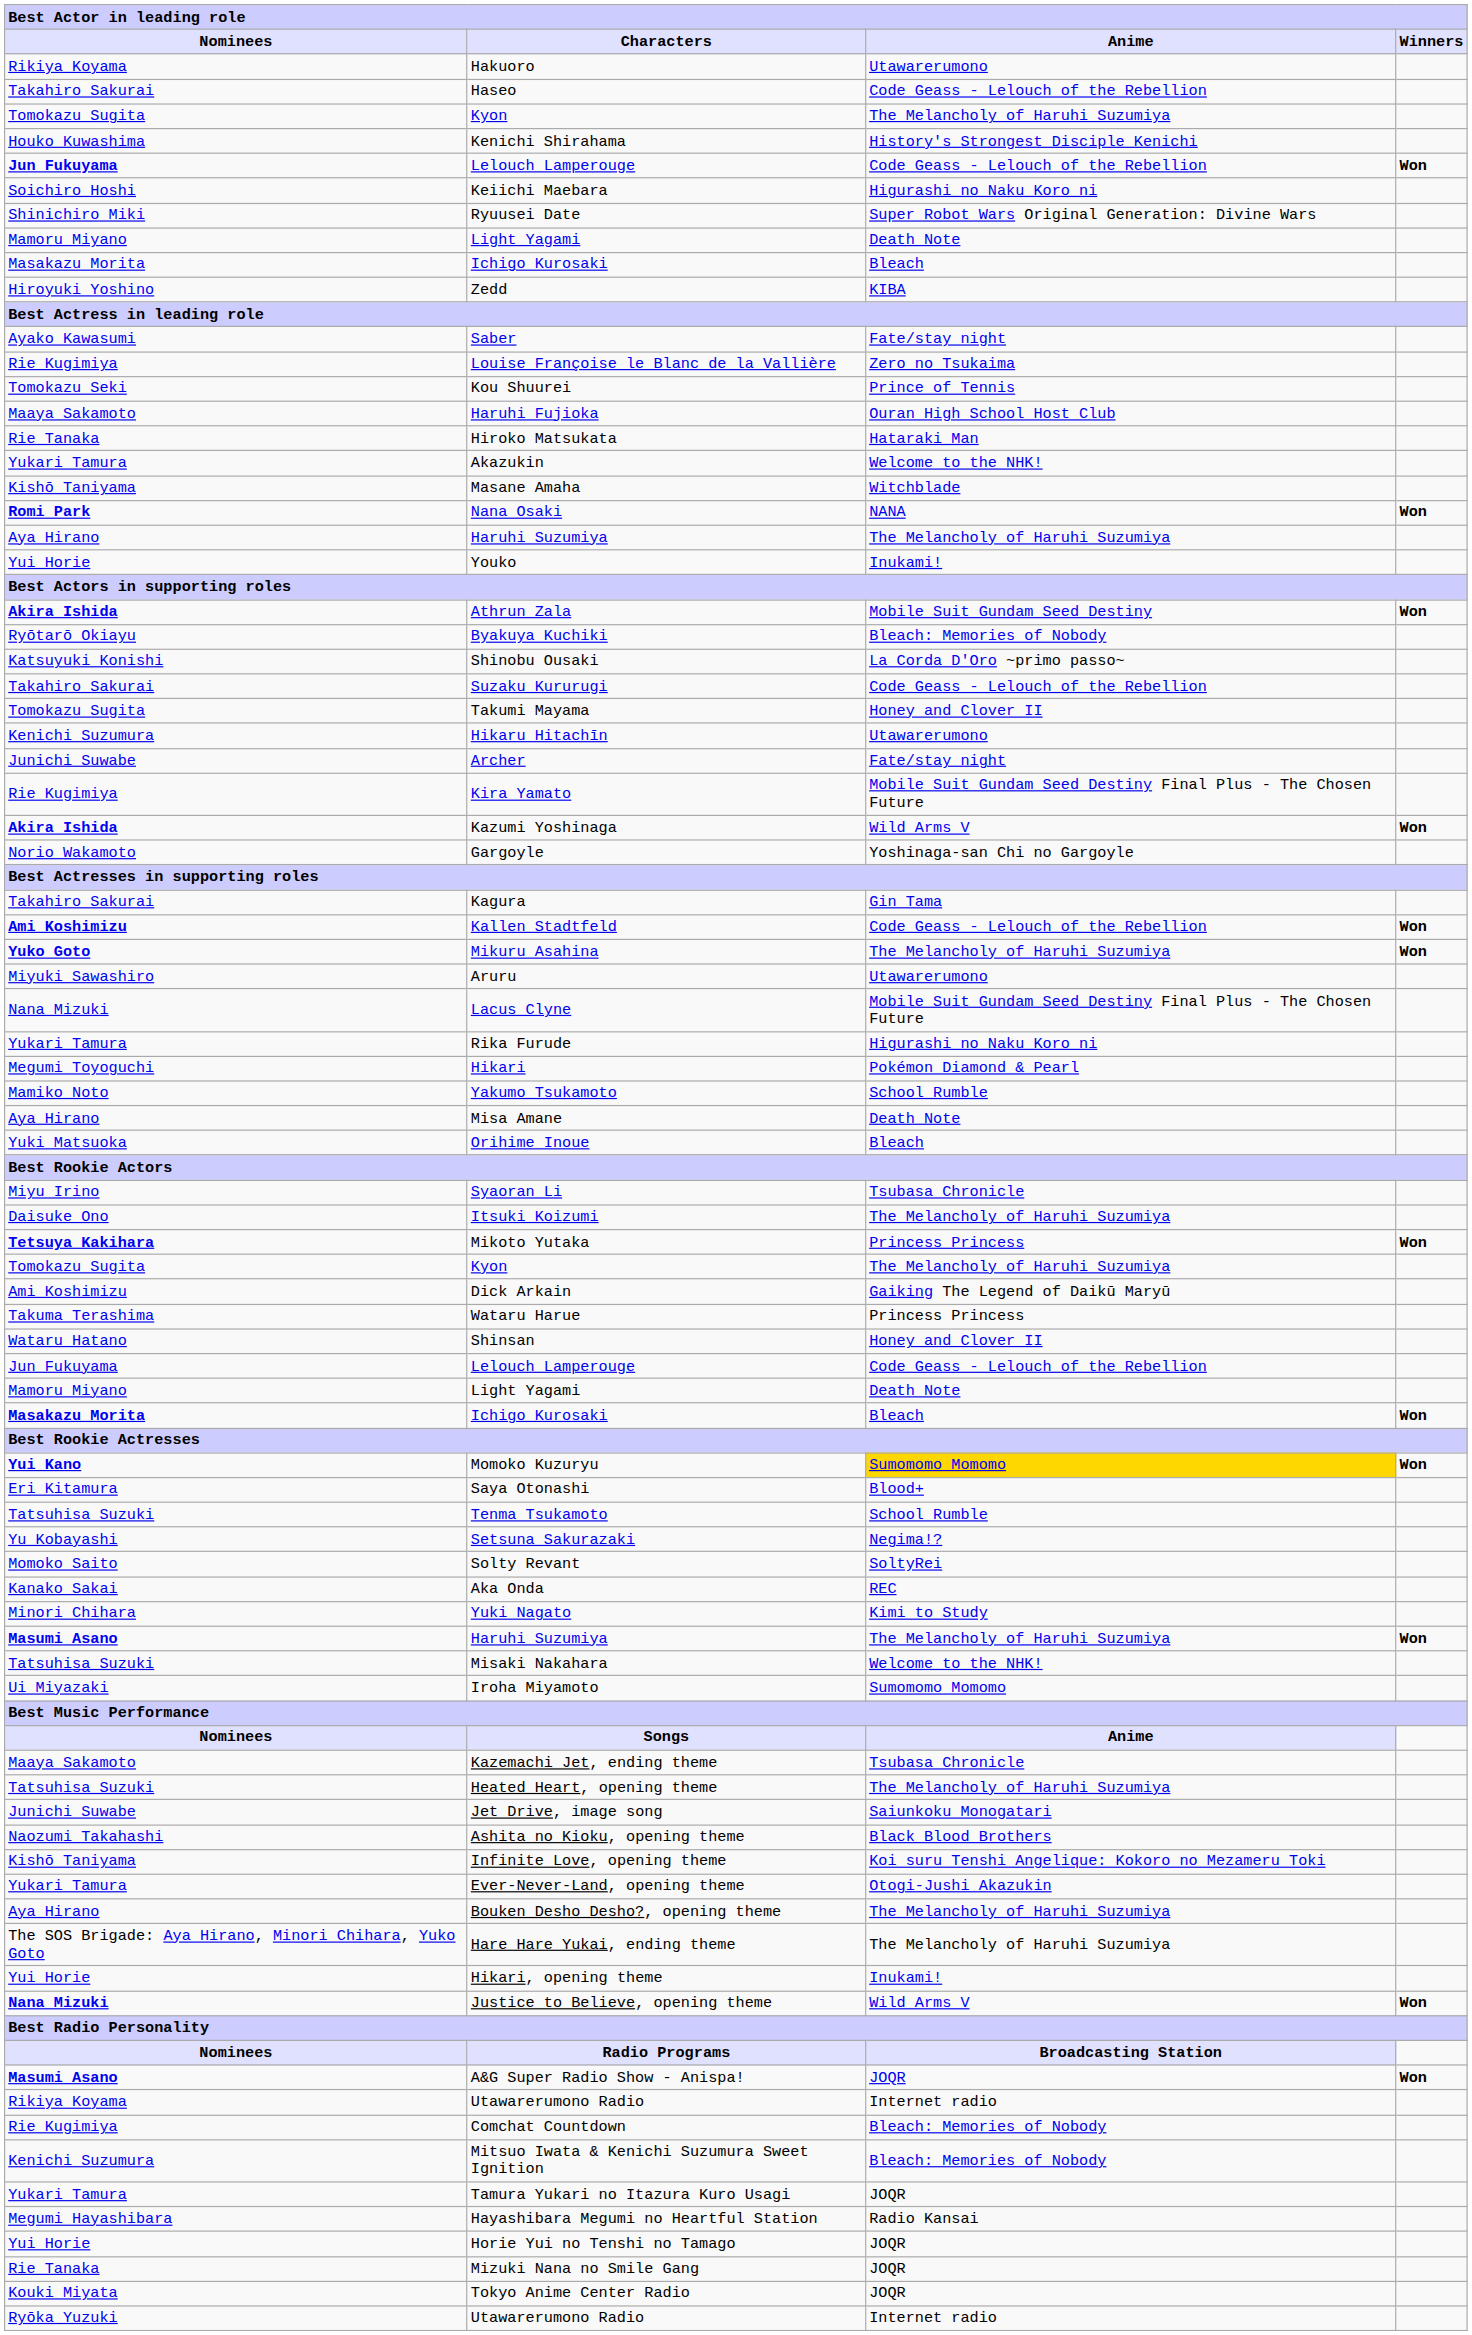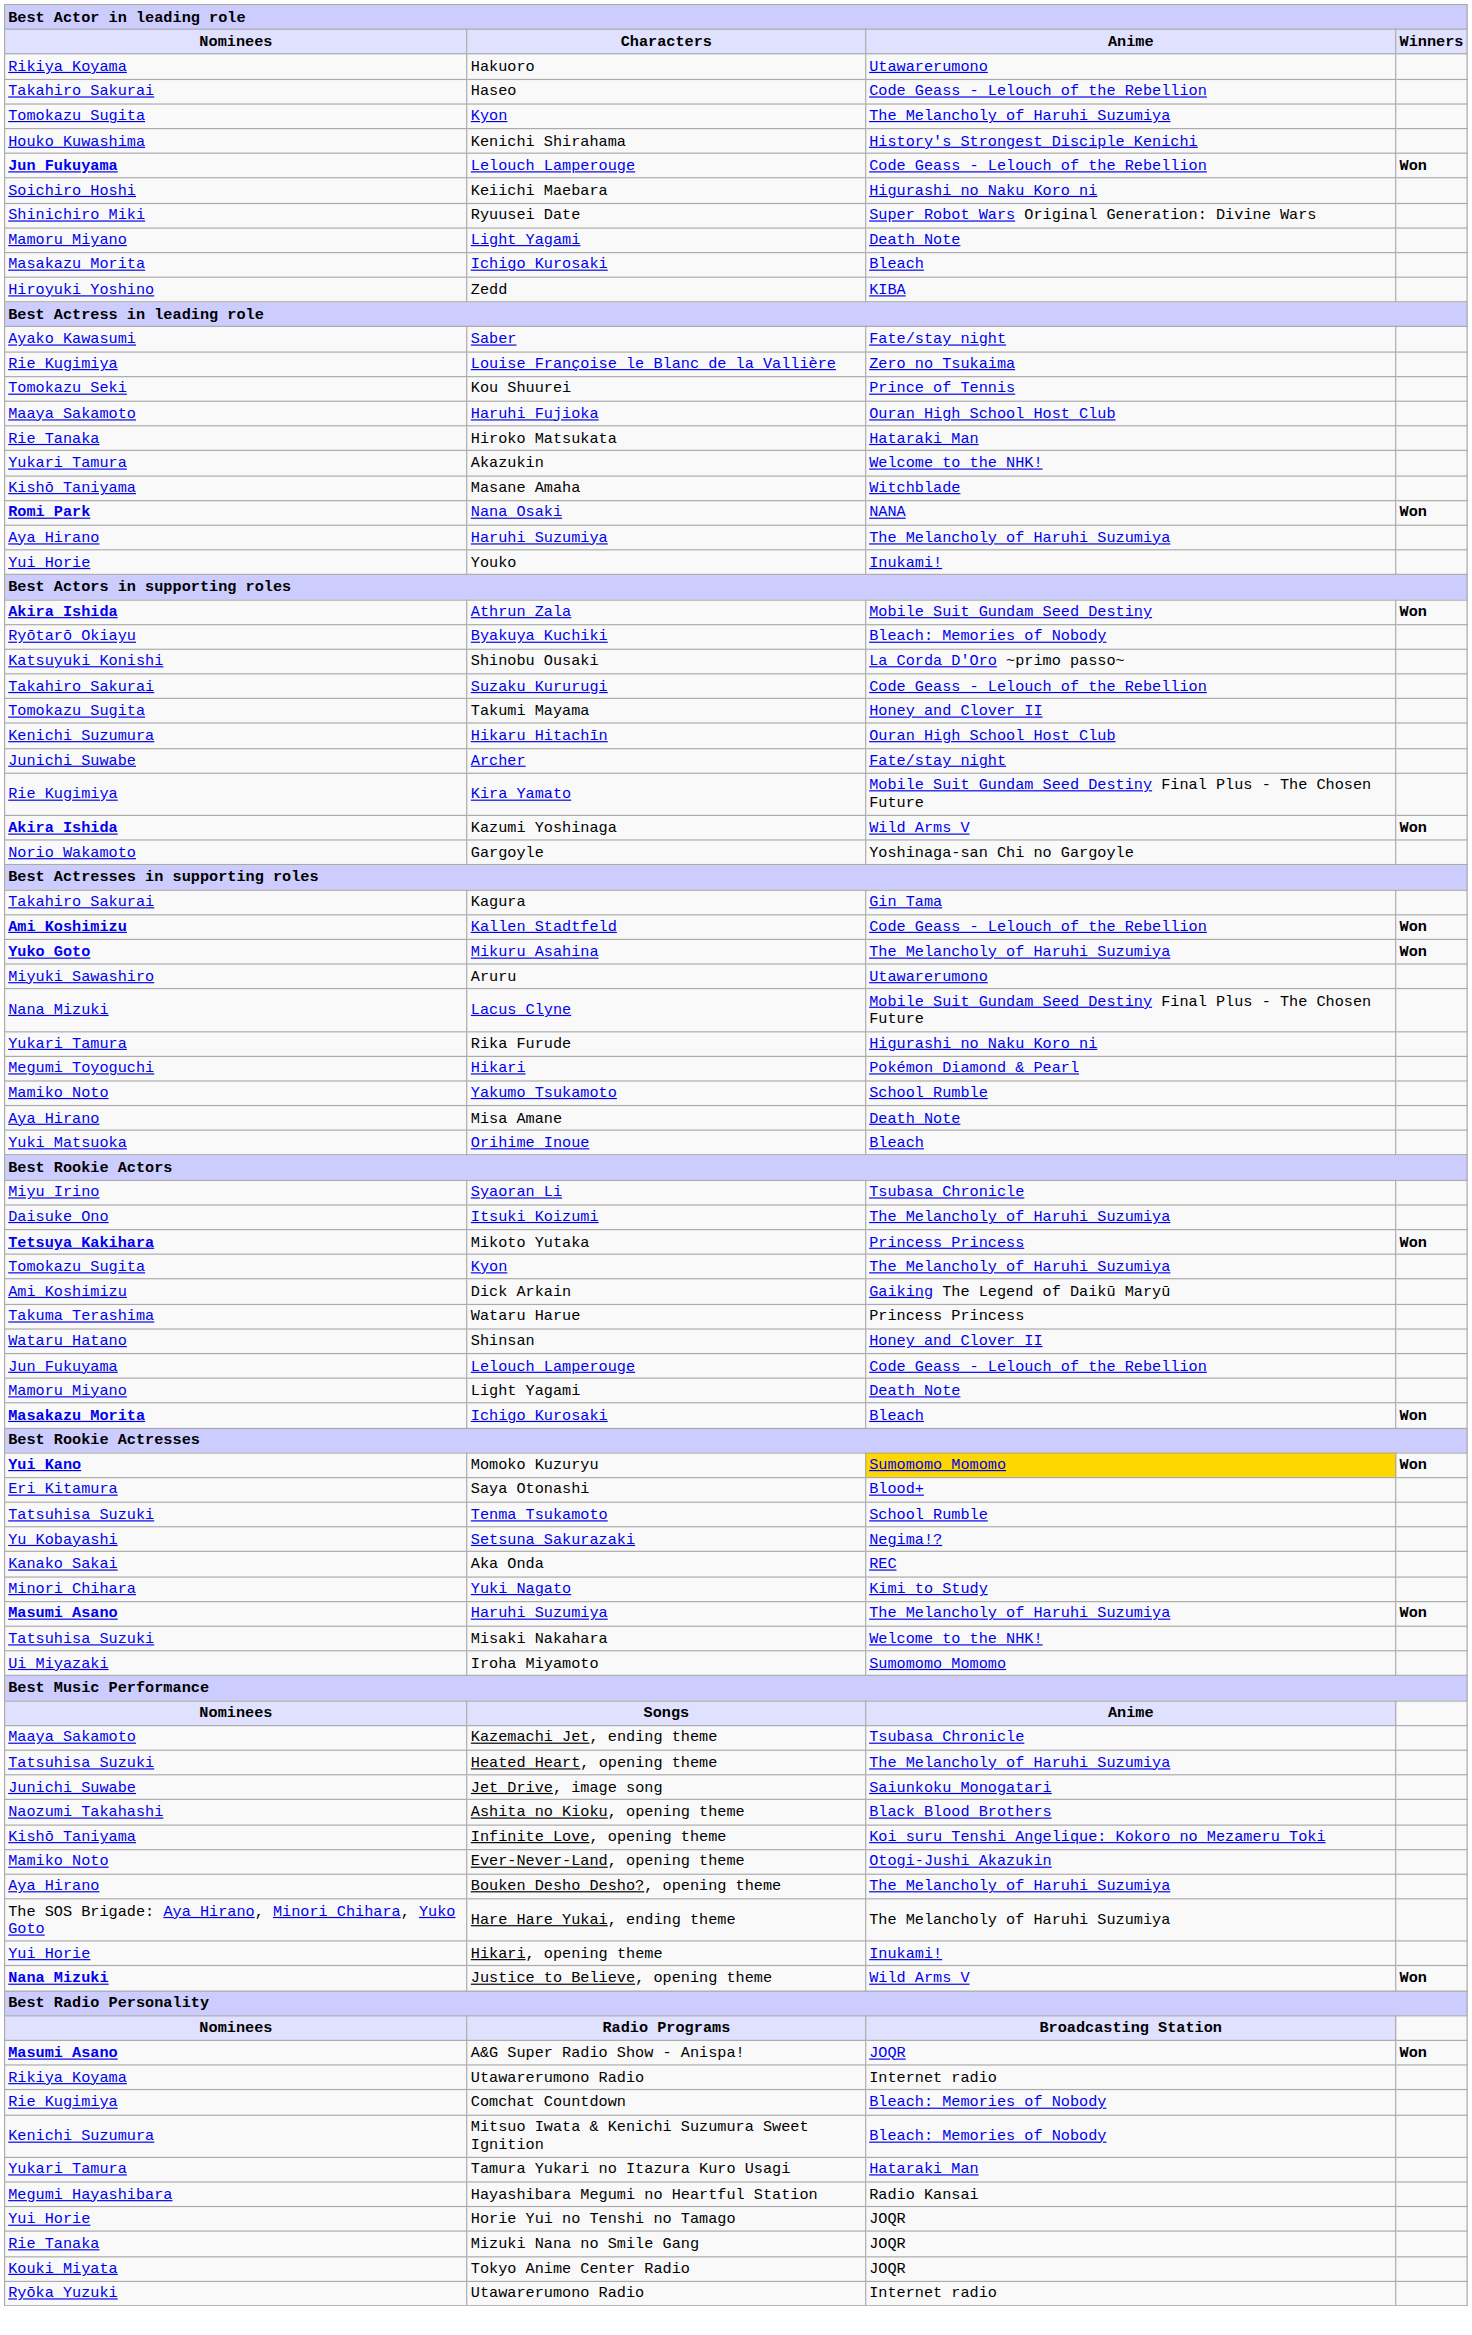Hikaru Hitachīn | Anime: Utawarerumono -> Ouran High School Host Club
- row: Momoko Saito | Solty Revant | SoltyRei
Ever-Never-Land, opening theme | Nominees: Yukari Tamura -> Mamiko Noto
Tamura Yukari no Itazura Kuro Usagi | Anime: JOQR -> Hataraki Man
